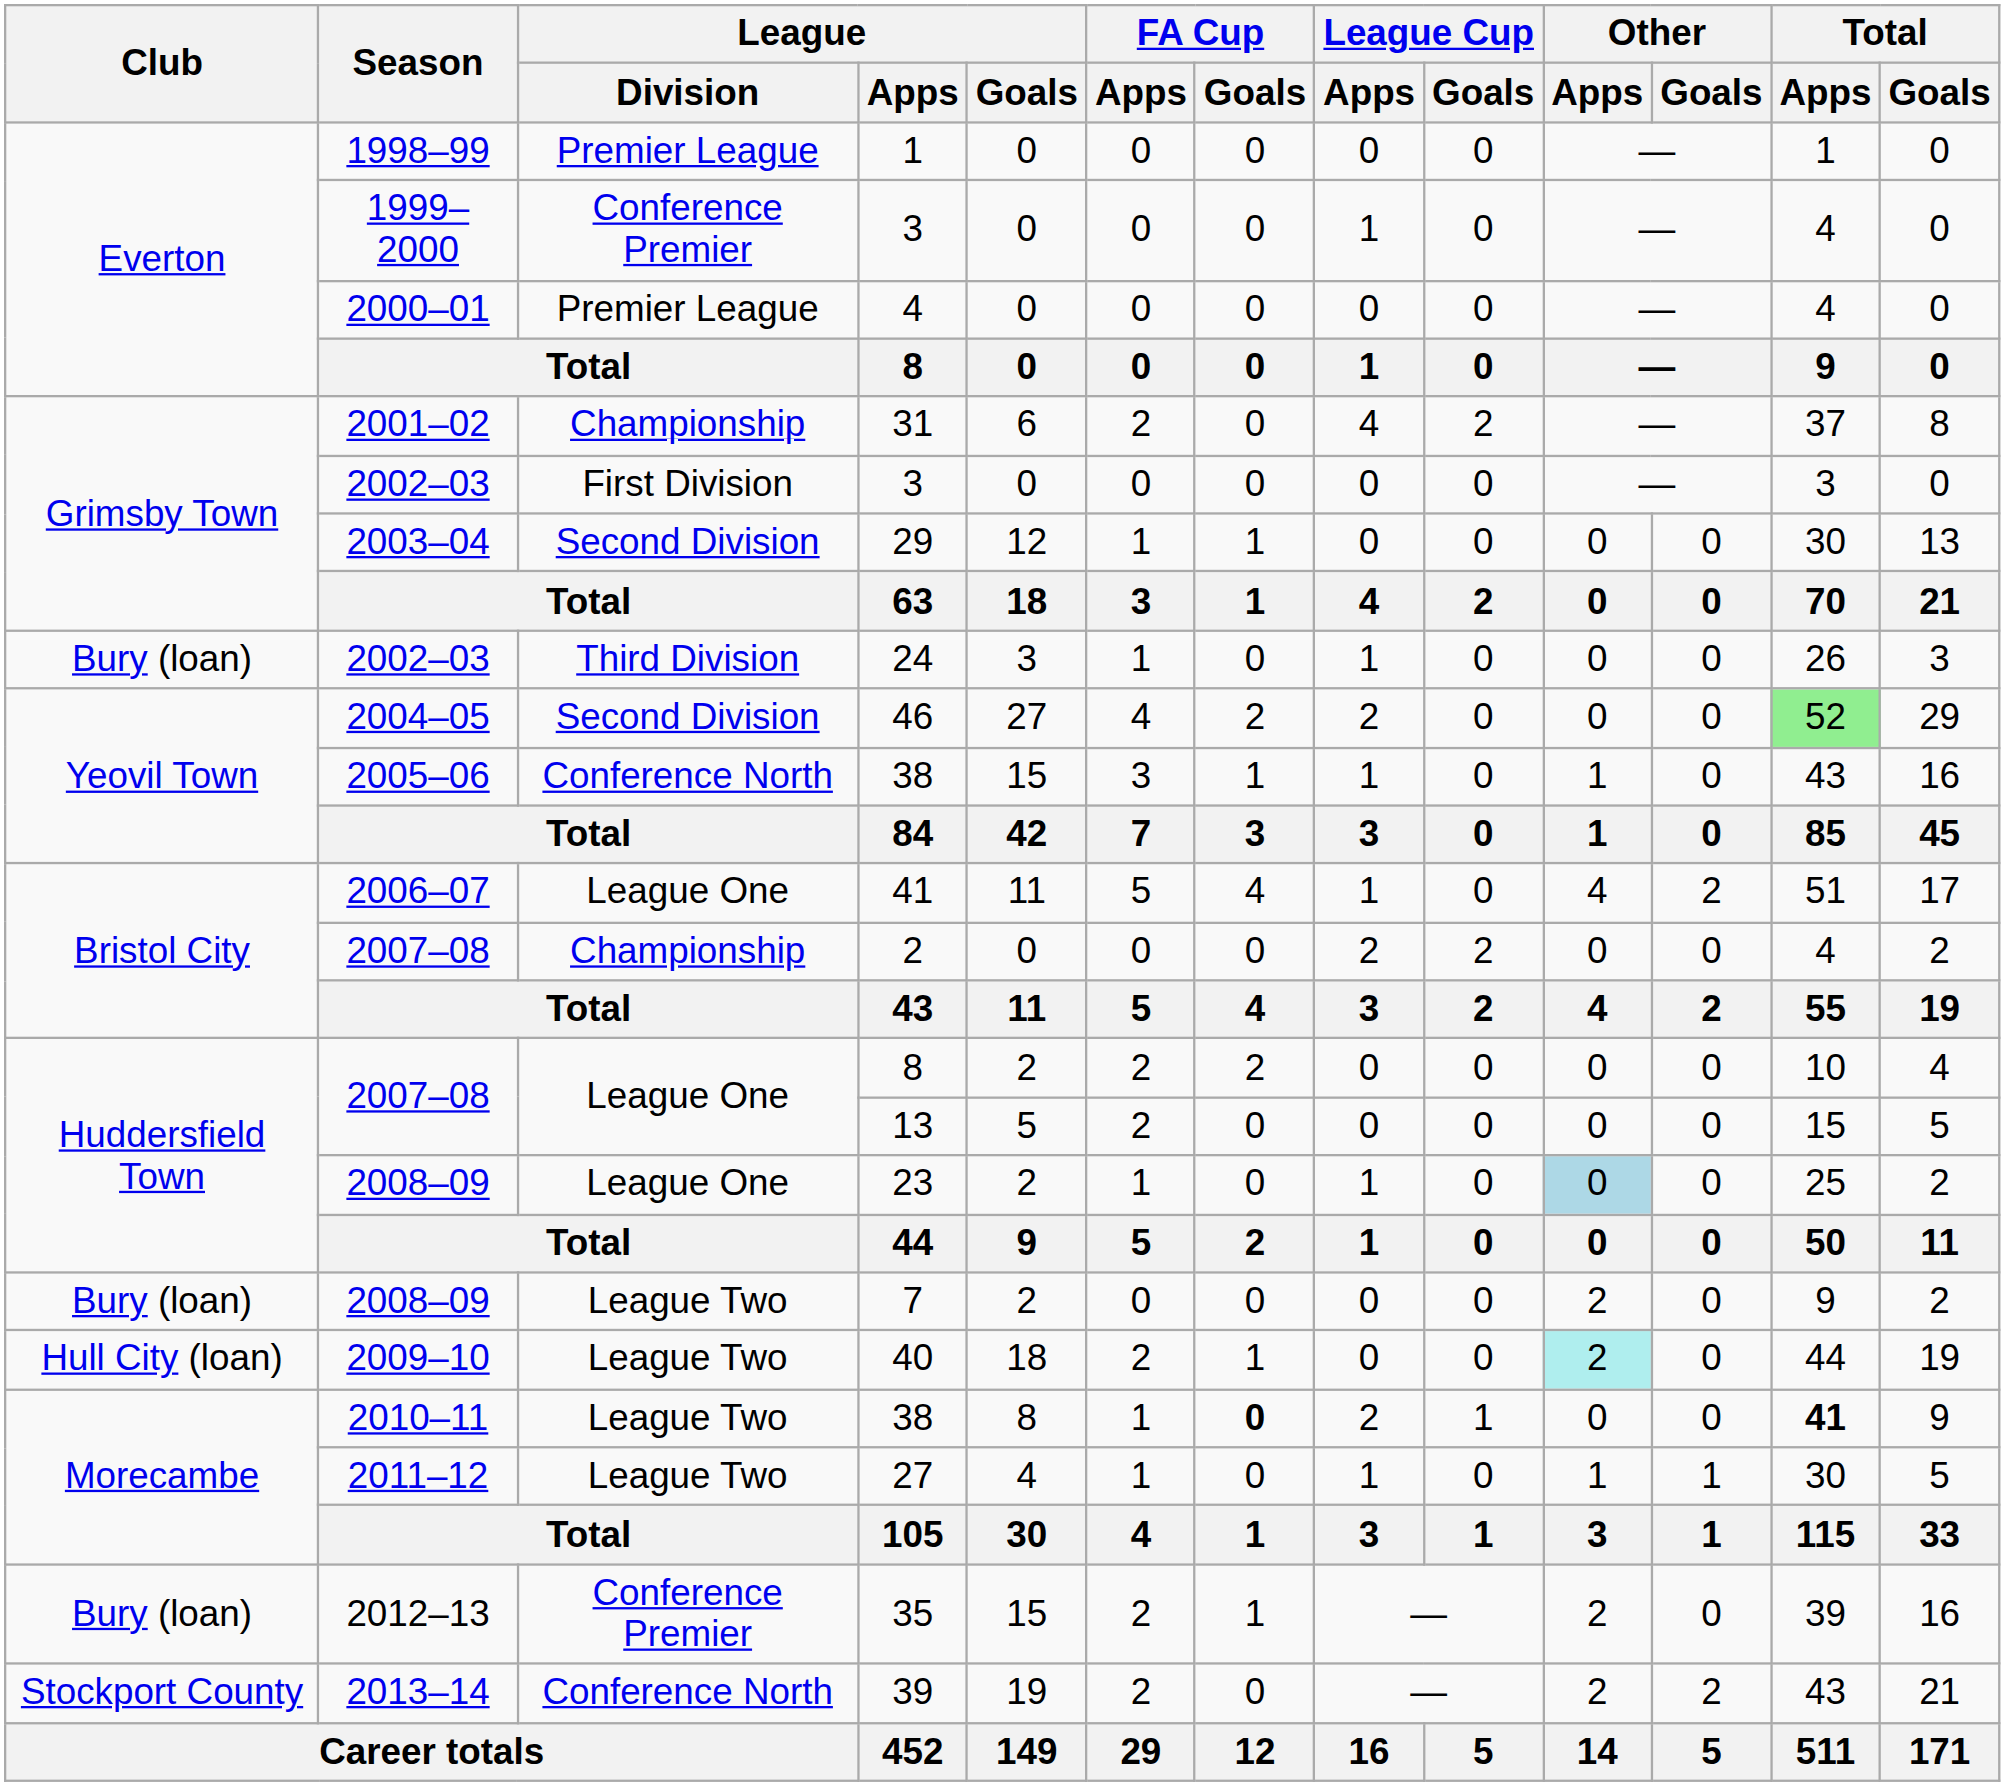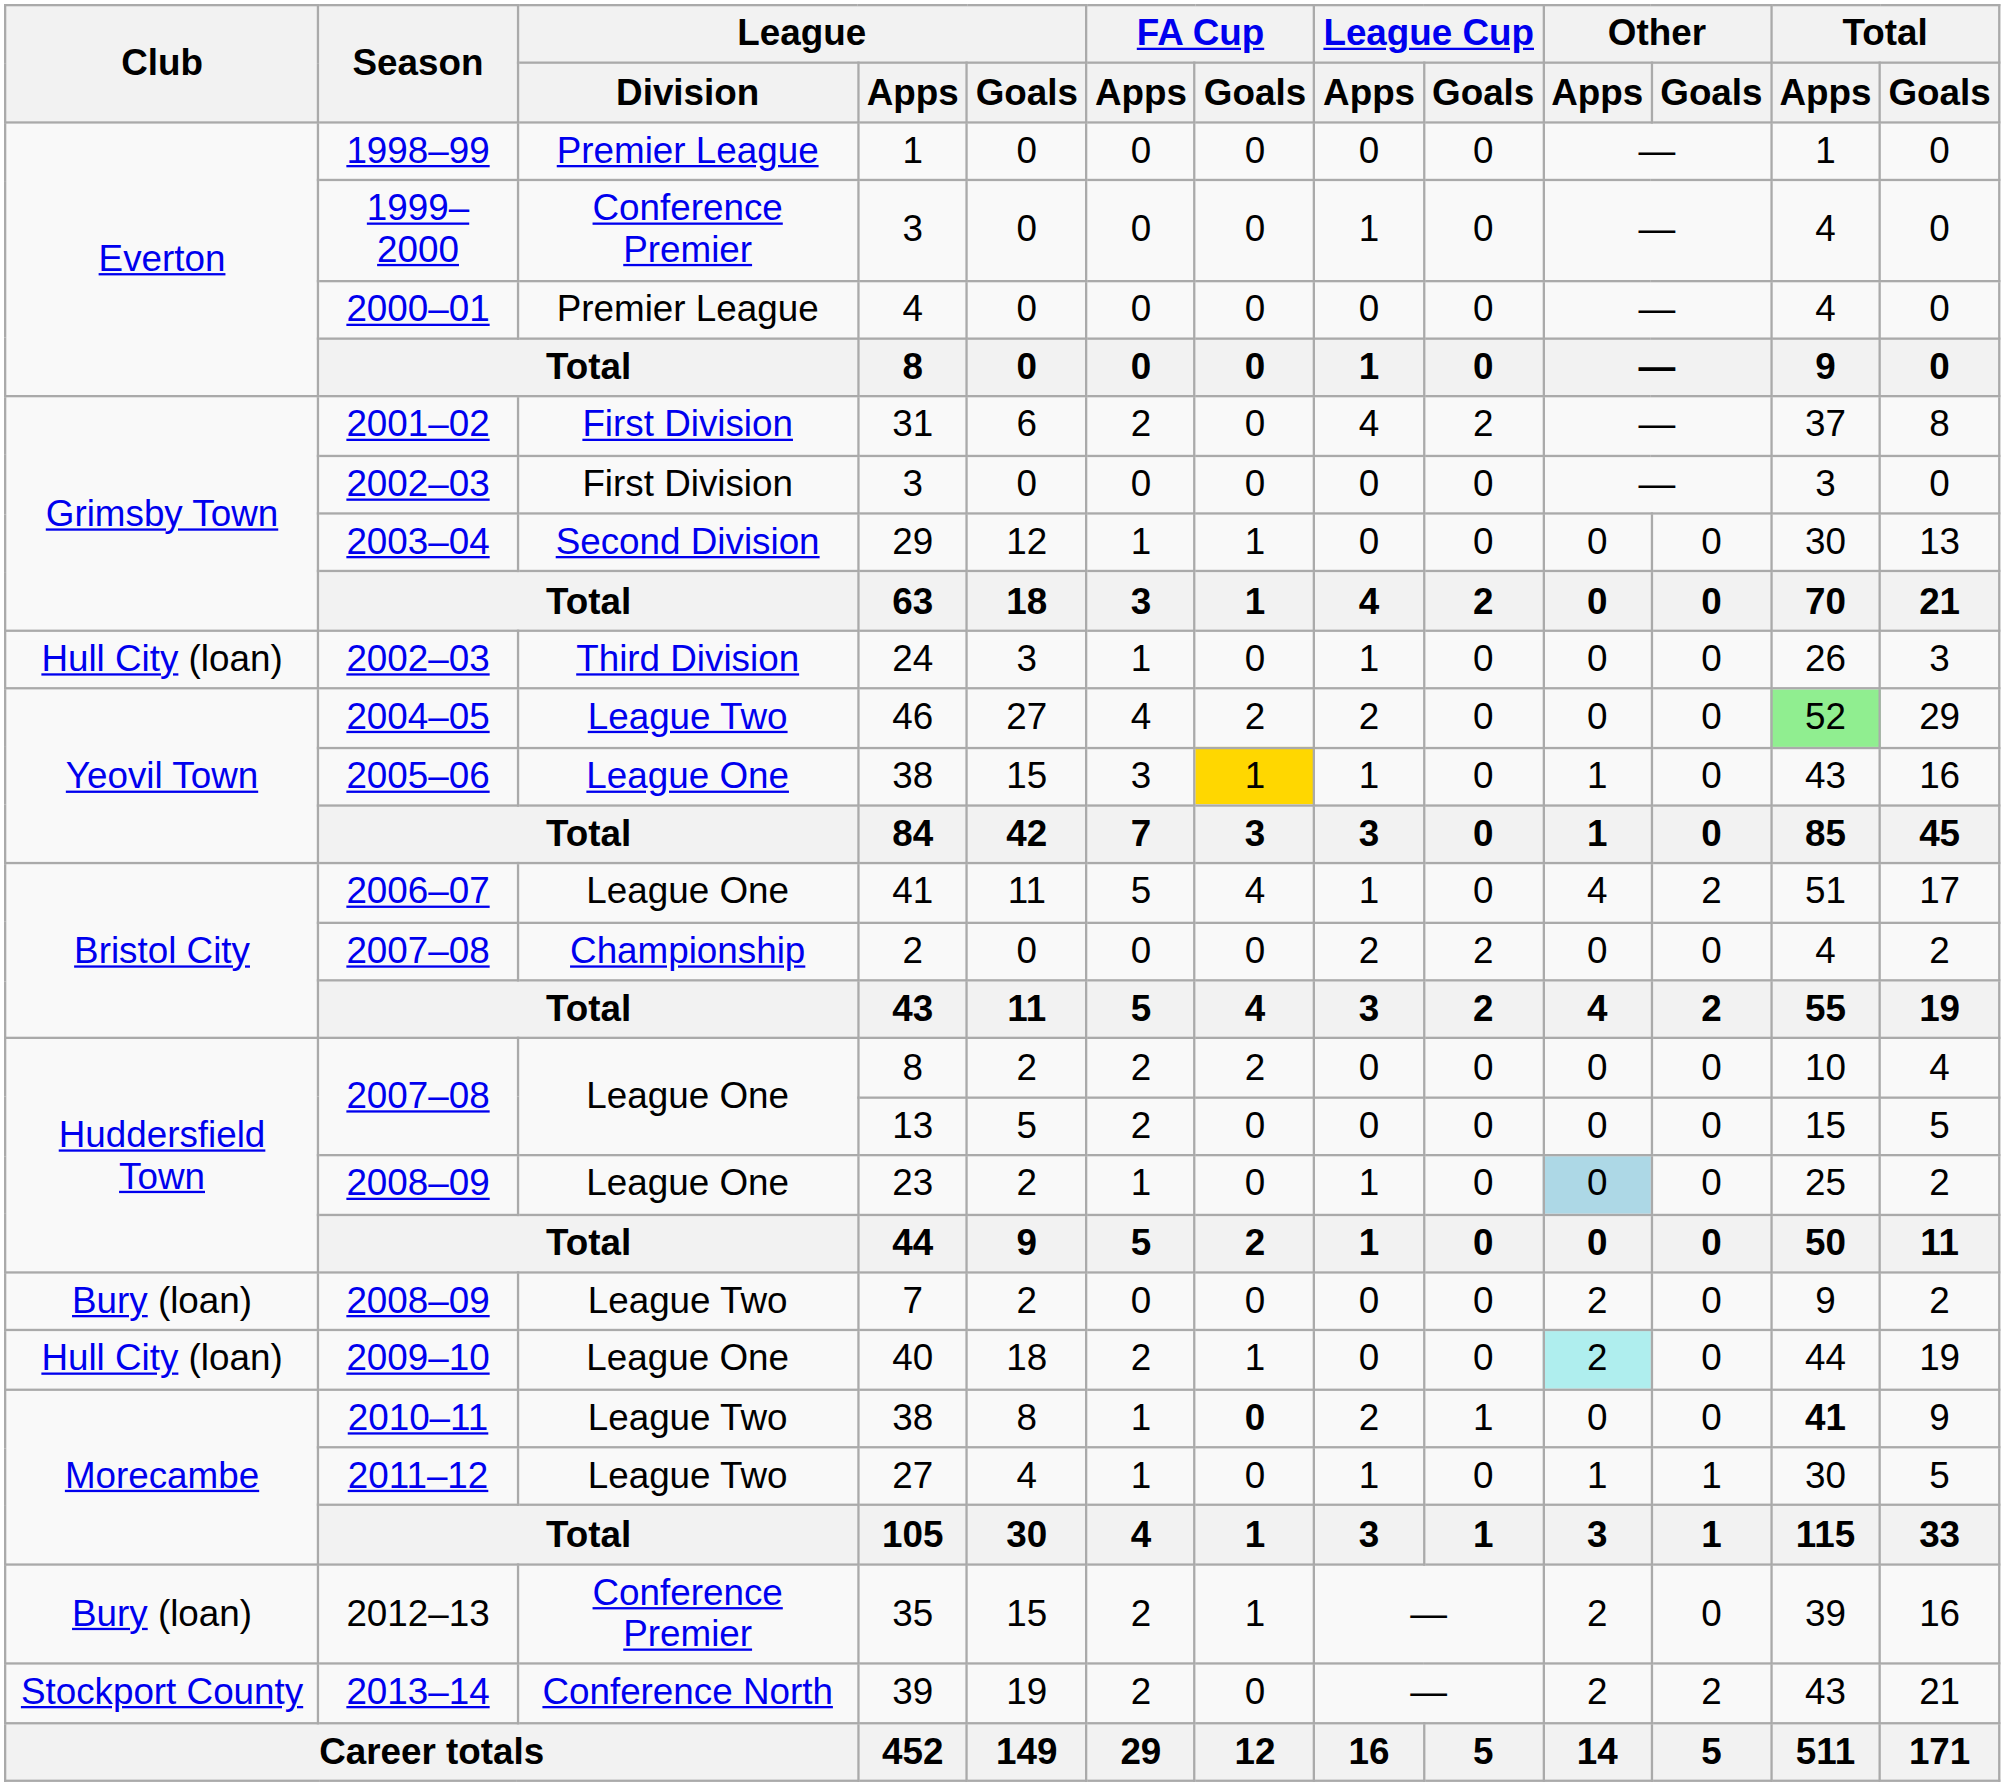31 | League / Division: Championship -> First Division
24 | Club: Bury (loan) -> Hull City (loan)
46 | League / Division: Second Division -> League Two
2005–06 / 38 | League / Division: Conference North -> League One
2005–06 / 38 | FA Cup / Goals: no background -> gold background
40 | League / Division: League Two -> League One
